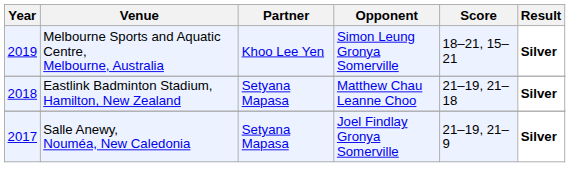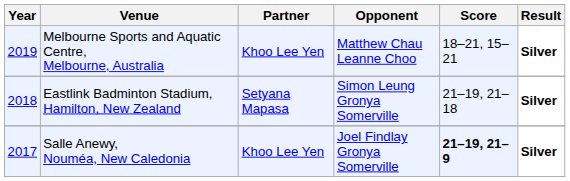Melbourne Sports and Aquatic Centre, Melbourne, Australia | Opponent: Simon Leung Gronya Somerville -> Matthew Chau Leanne Choo
Eastlink Badminton Stadium, Hamilton, New Zealand | Opponent: Matthew Chau Leanne Choo -> Simon Leung Gronya Somerville
Salle Anewy, Nouméa, New Caledonia | Partner: Setyana Mapasa -> Khoo Lee Yen
Salle Anewy, Nouméa, New Caledonia | Score: normal -> bold
